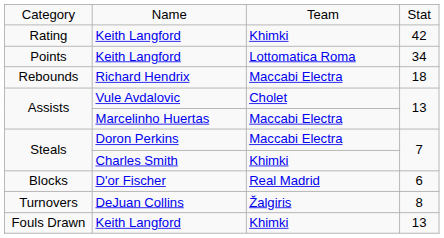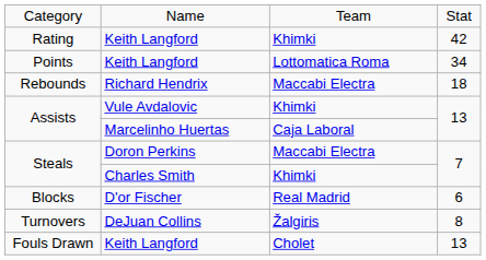Assists / Vule Avdalovic | column 3: Cholet -> Khimki
Assists / Marcelinho Huertas | column 3: Maccabi Electra -> Caja Laboral
Fouls Drawn | column 3: Khimki -> Cholet
